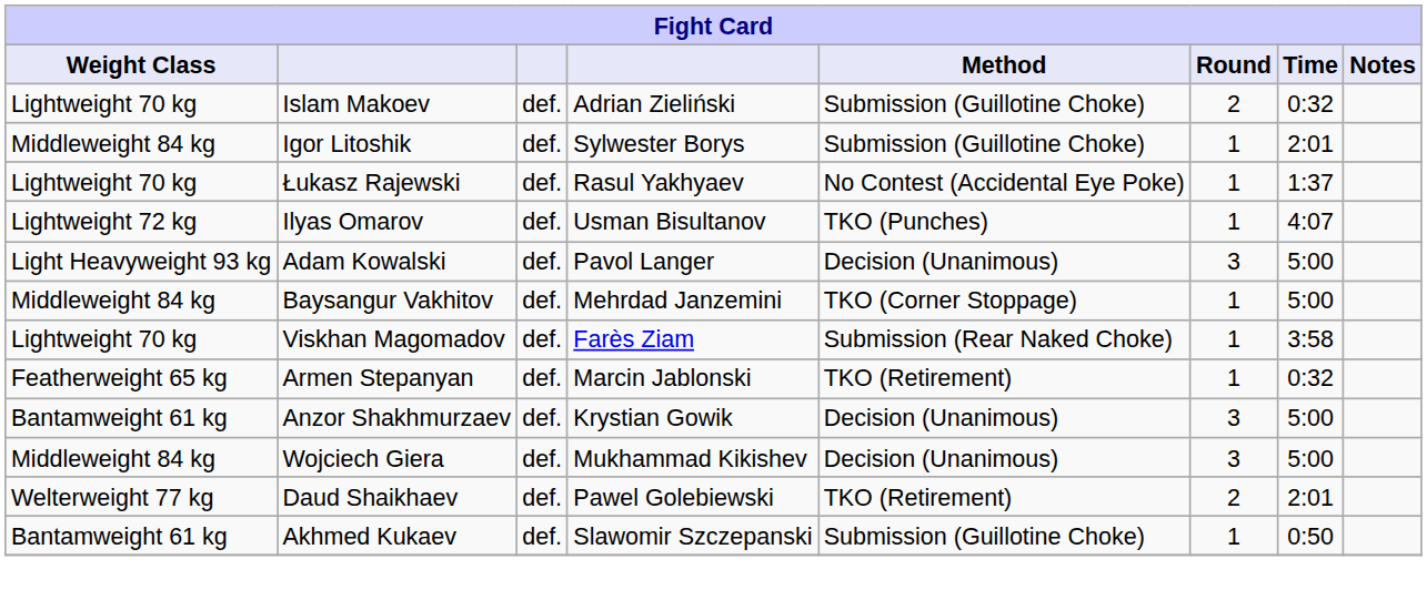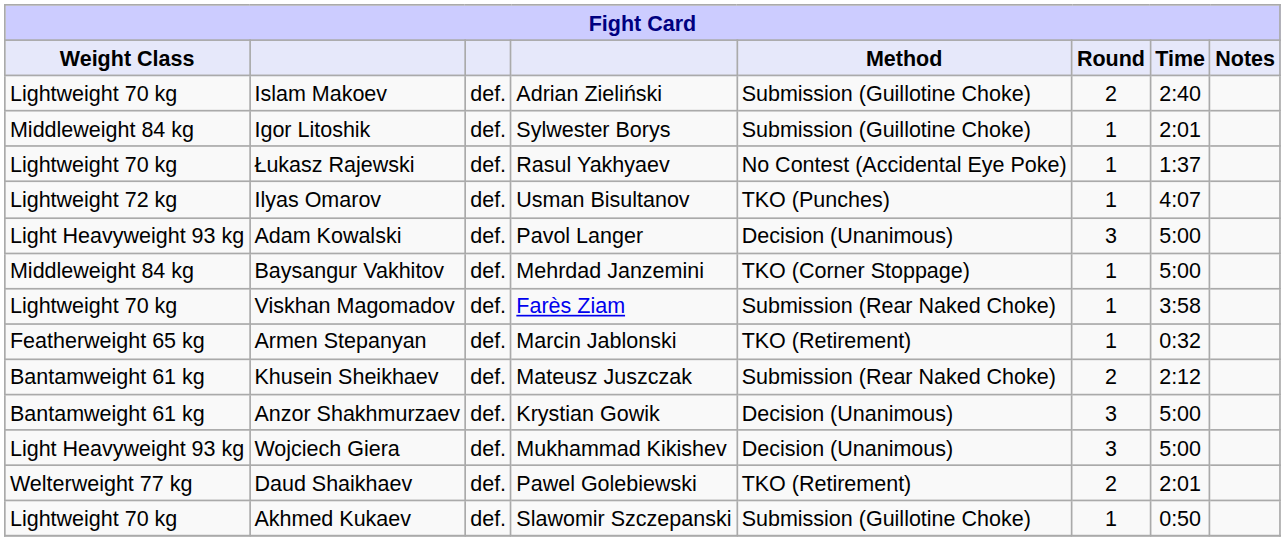Islam Makoev | Time: 0:32 -> 2:40
+ row: Bantamweight 61 kg | Khusein Sheikhaev | def. | Mateusz Juszczak | Submission (Rear Naked Choke) | 2 | 2:12
Wojciech Giera | Weight Class: Middleweight 84 kg -> Light Heavyweight 93 kg
Akhmed Kukaev | Weight Class: Bantamweight 61 kg -> Lightweight 70 kg
